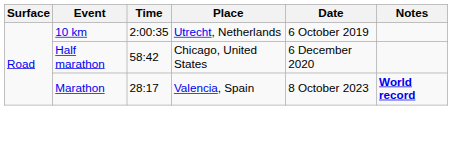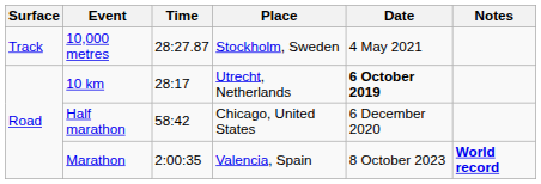+ row: Track | 10,000 metres | 28:27.87 | Stockholm, Sweden | 4 May 2021
10 km | Time: 2:00:35 -> 28:17
10 km | Date: normal -> bold
Marathon | Time: 28:17 -> 2:00:35
